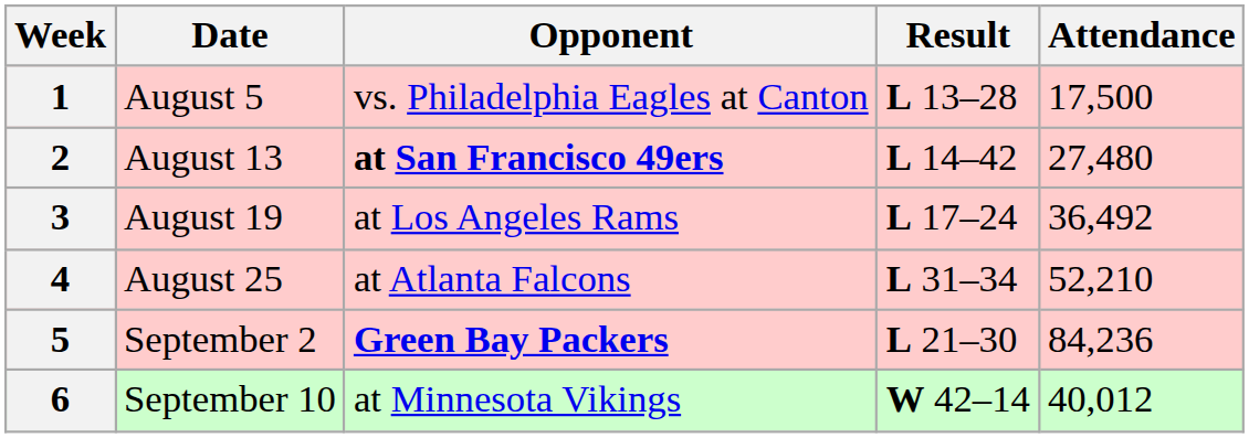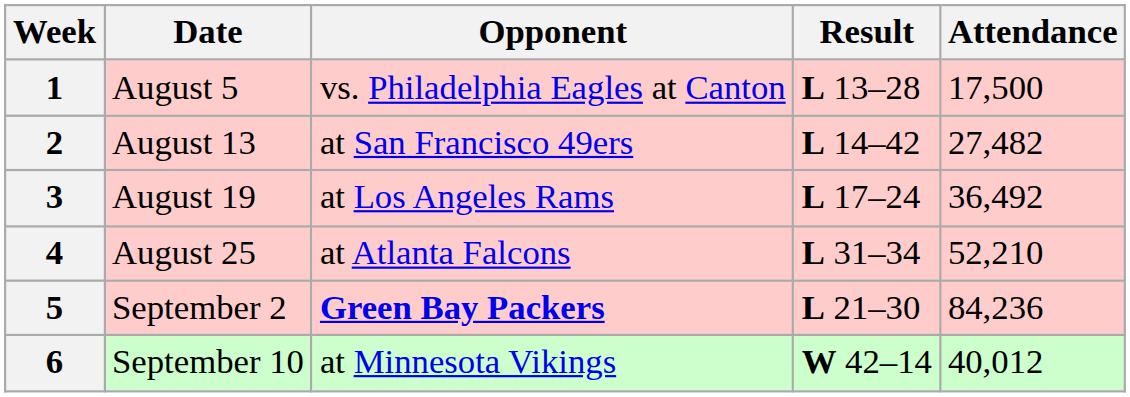2 | Opponent: bold -> normal
2 | Attendance: 27,480 -> 27,482
